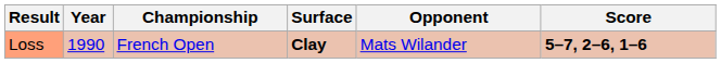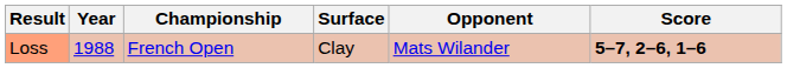Loss | Year: 1990 -> 1988
Loss | Surface: bold -> normal
